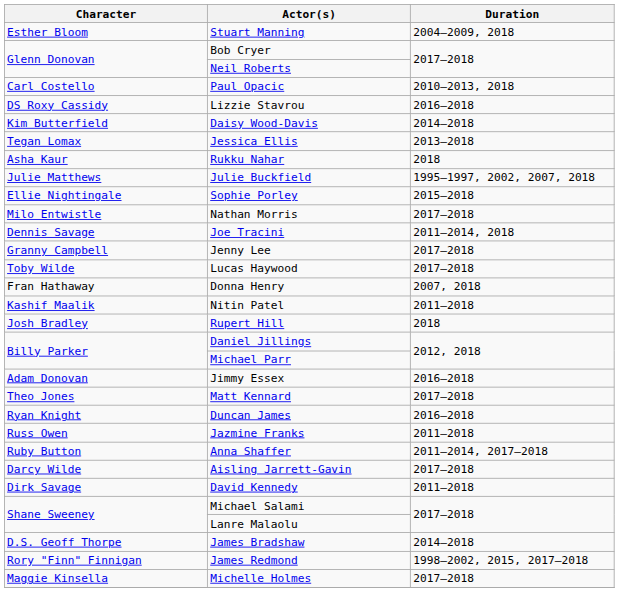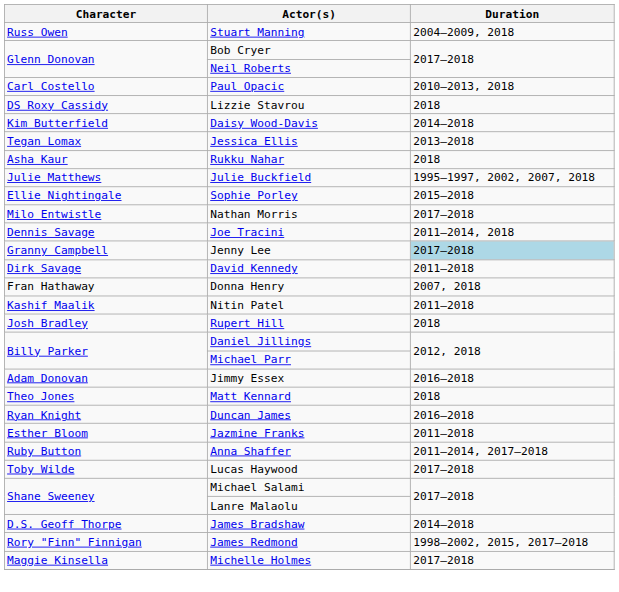Stuart Manning | Character: Esther Bloom -> Russ Owen
Lizzie Stavrou | Duration: 2016–2018 -> 2018
Jenny Lee | Duration: no background -> lightblue background
rows swapped: David Kennedy <-> Lucas Haywood
Matt Kennard | Duration: 2017–2018 -> 2018
Jazmine Franks | Character: Russ Owen -> Esther Bloom
- row: Darcy Wilde | Aisling Jarrett-Gavin | 2017–2018
